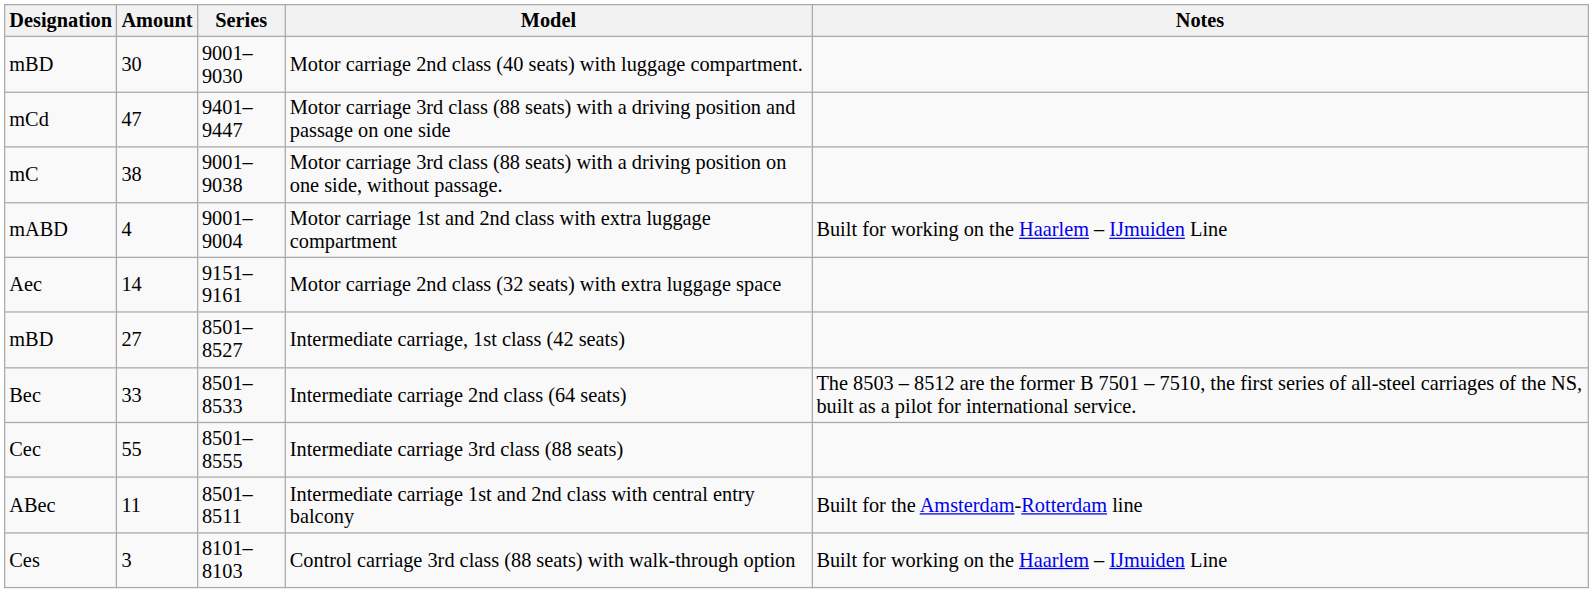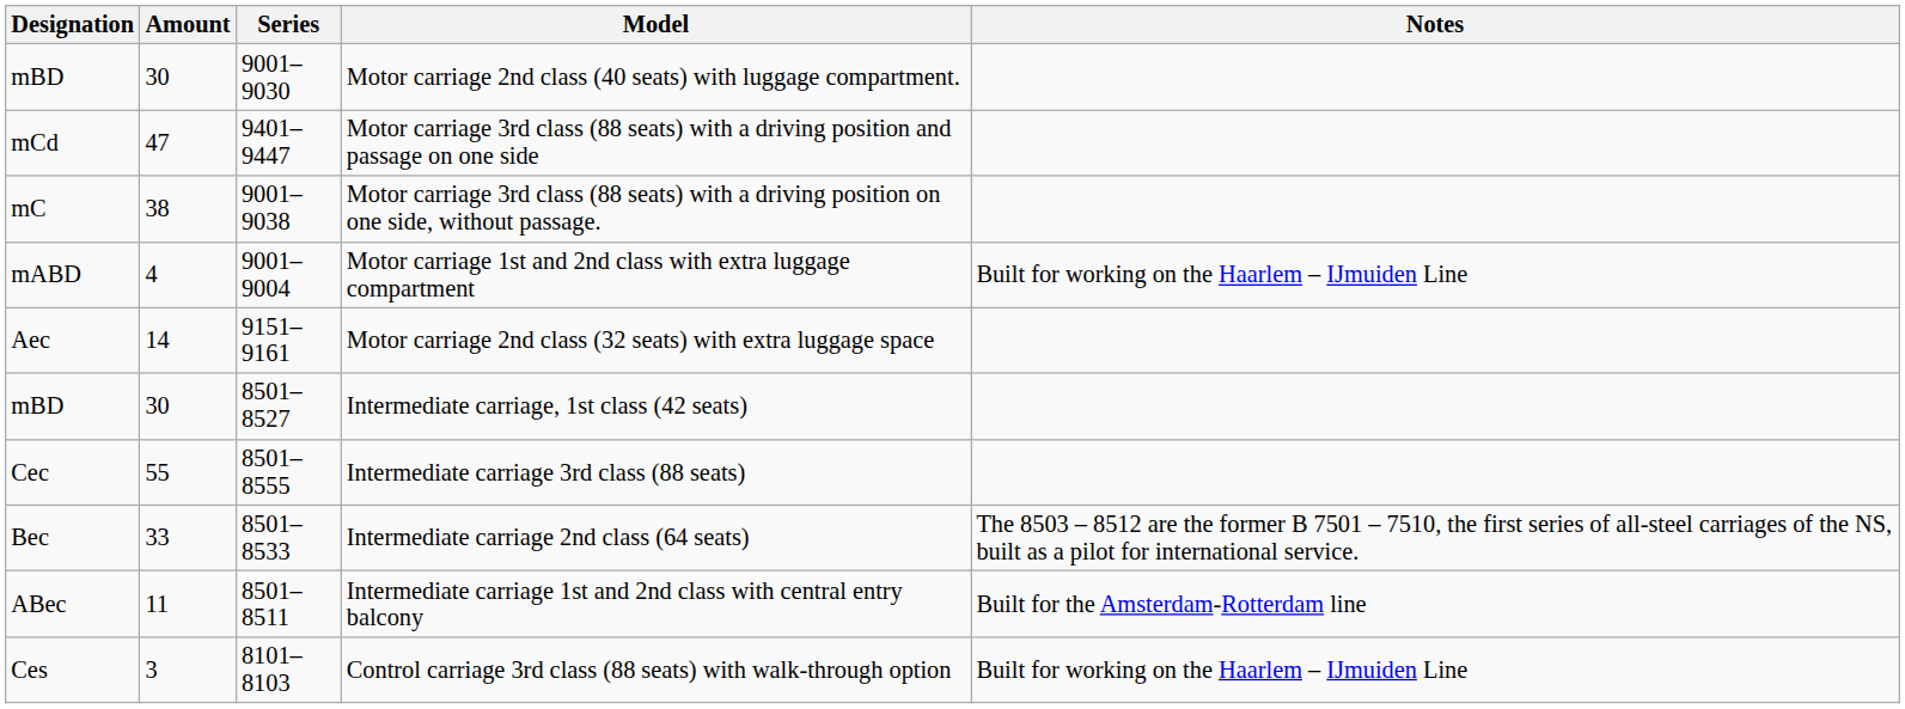Intermediate carriage, 1st class (42 seats) | Amount: 27 -> 30
rows swapped: Intermediate carriage 2nd class (64 seats) <-> Intermediate carriage 3rd class (88 seats)
